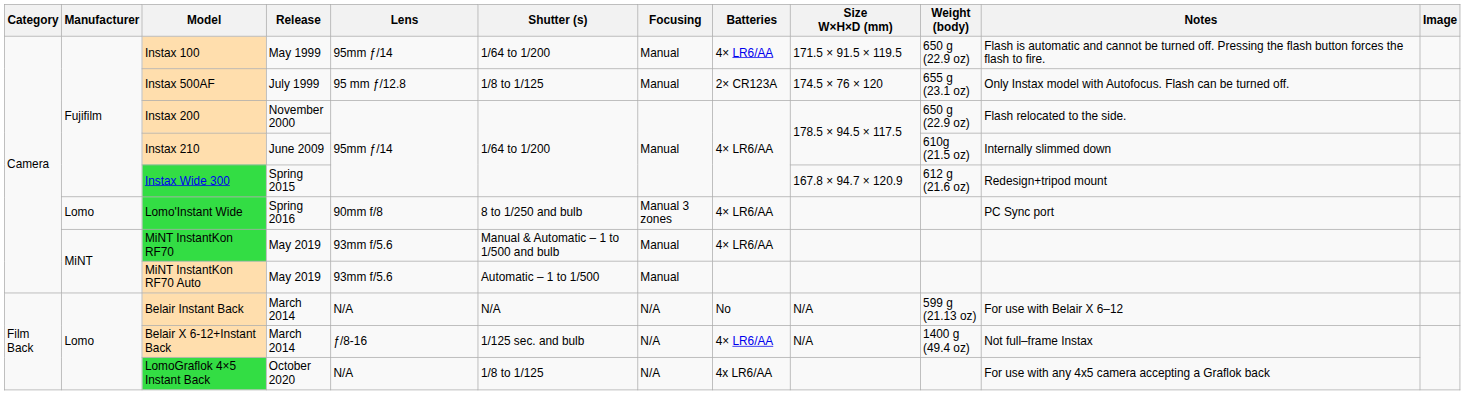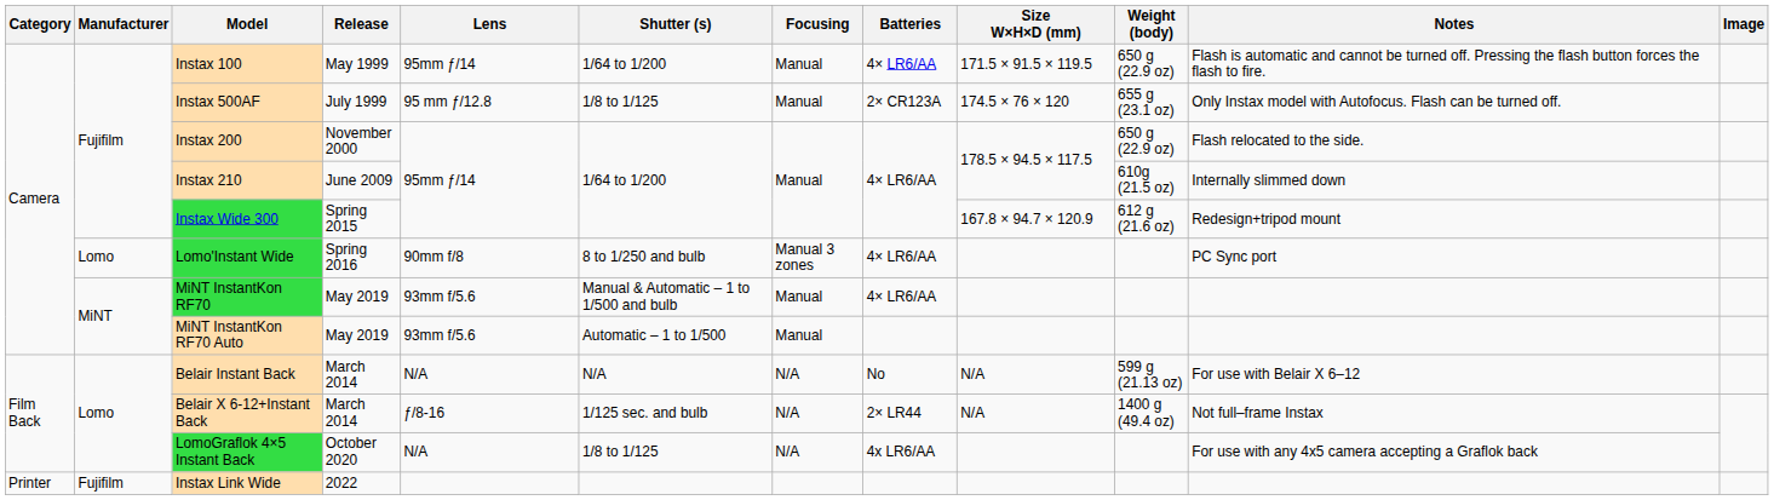Belair X 6-12+Instant Back | Batteries: 4× LR6/AA -> 2× LR44
+ row: Printer | Fujifilm | Instax Link Wide | 2022
